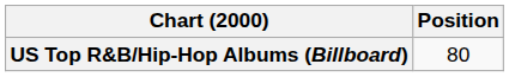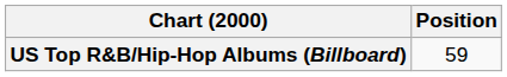US Top R&B/Hip-Hop Albums (Billboard) | Position: 80 -> 59
